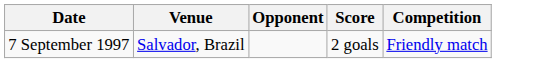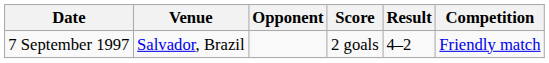+ column: Result | 4–2
